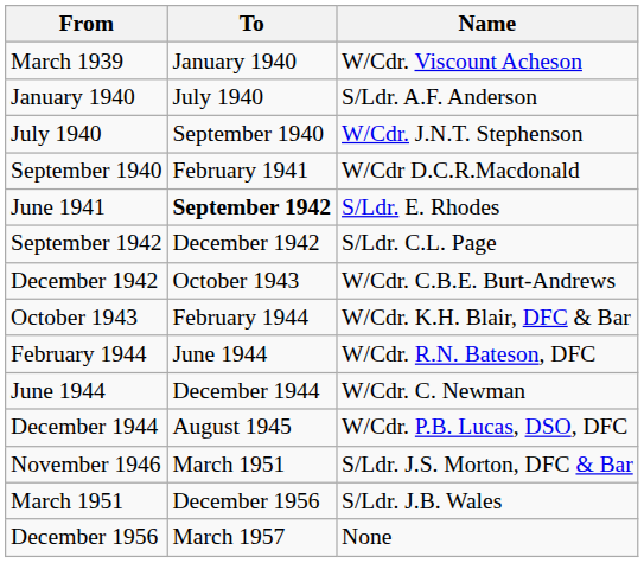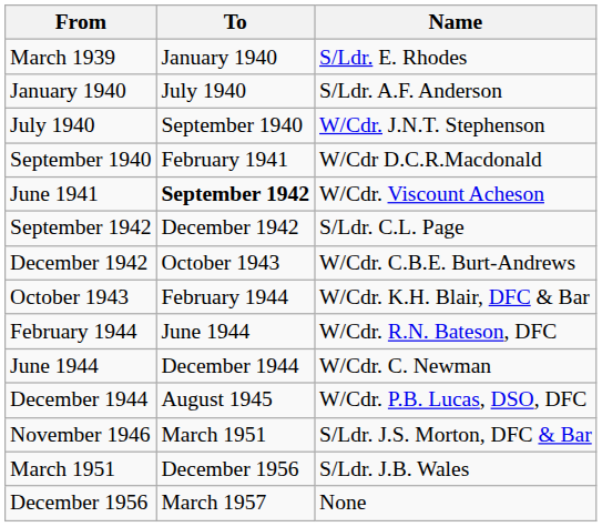March 1939 | Name: W/Cdr. Viscount Acheson -> S/Ldr. E. Rhodes
June 1941 | Name: S/Ldr. E. Rhodes -> W/Cdr. Viscount Acheson
